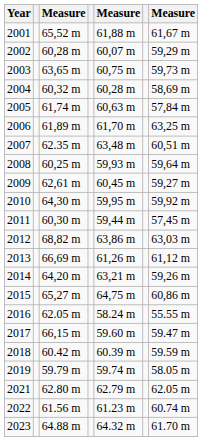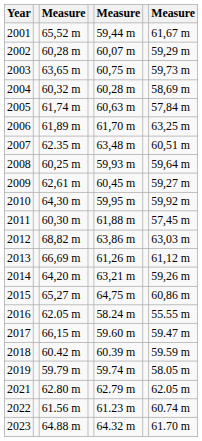2001 | column 5: 61,88 m -> 59,44 m
2011 | column 5: 59,44 m -> 61,88 m
